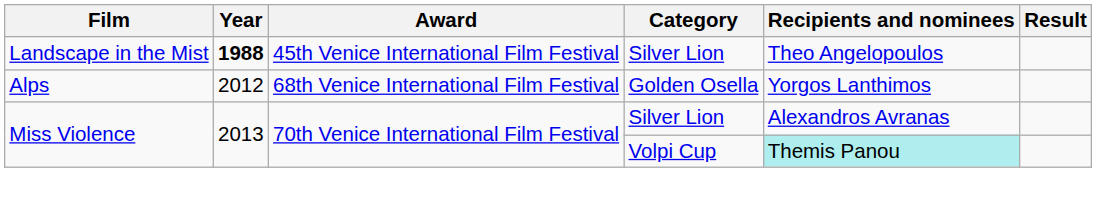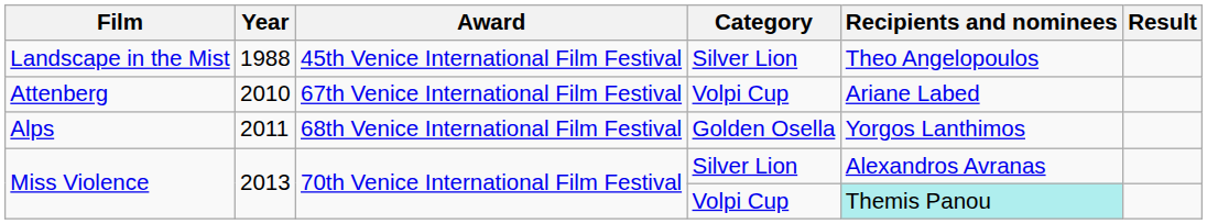Landscape in the Mist | Year: bold -> normal
+ row: Attenberg | 2010 | 67th Venice International Film Festival | Volpi Cup | Ariane Labed
Alps | Year: 2012 -> 2011
